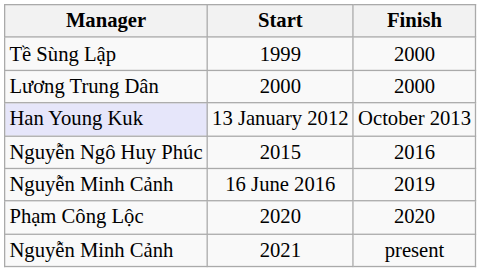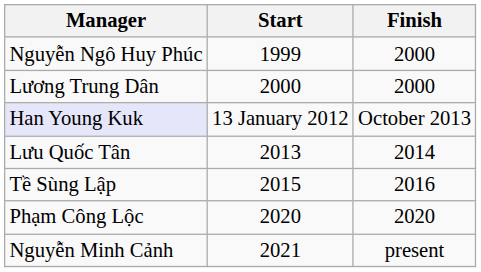1999 | Manager: Tề Sùng Lập -> Nguyễn Ngô Huy Phúc
+ row: Lưu Quốc Tân | 2013 | 2014
2015 | Manager: Nguyễn Ngô Huy Phúc -> Tề Sùng Lập
- row: Nguyễn Minh Cảnh | 16 June 2016 | 2019
